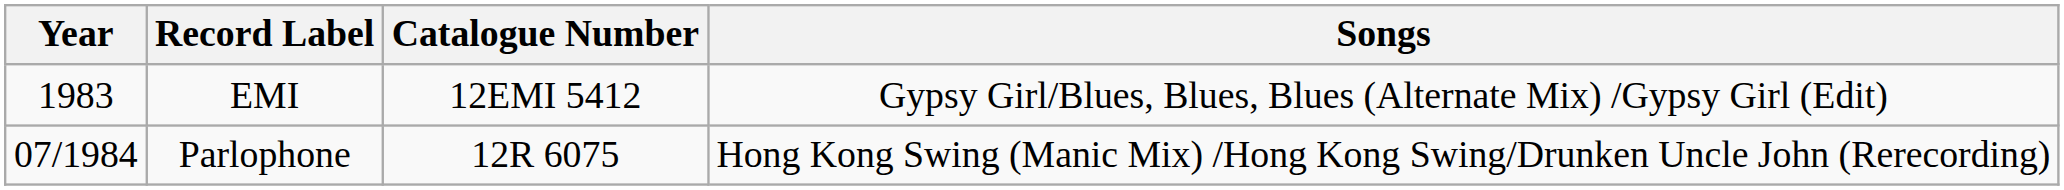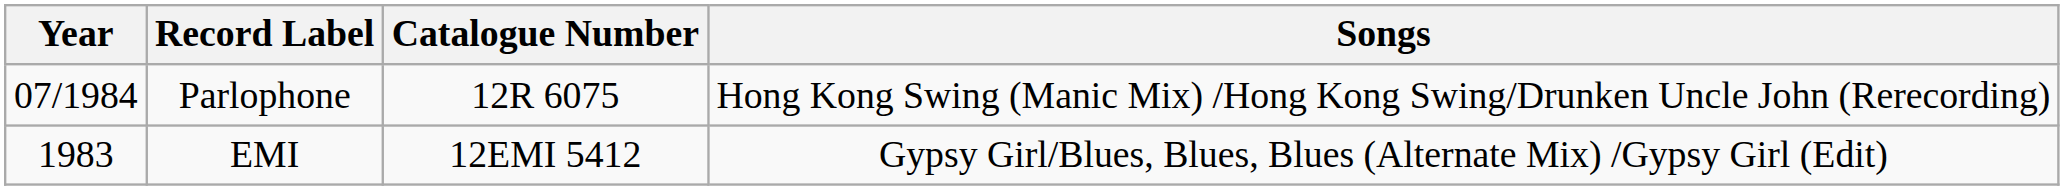rows swapped: EMI <-> Parlophone
